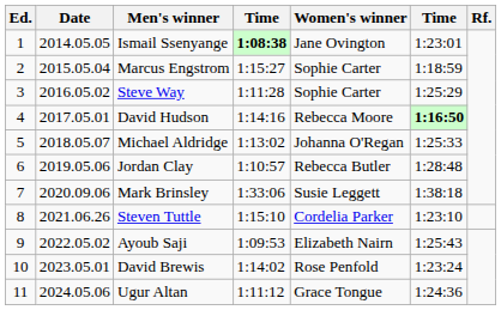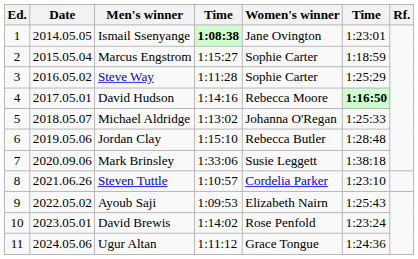Jordan Clay | column 4: 1:10:57 -> 1:15:10
Steven Tuttle | column 4: 1:15:10 -> 1:10:57
